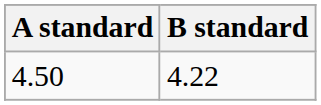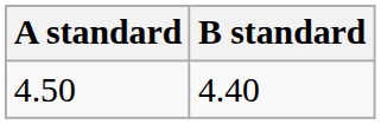4.50 | B standard: 4.22 -> 4.40
